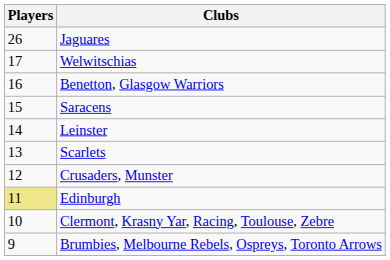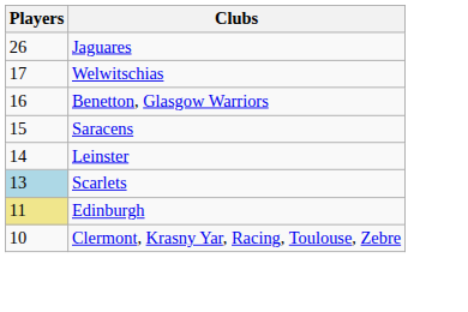Scarlets | Players: no background -> lightblue background
- row: 12 | Crusaders, Munster
- row: 9 | Brumbies, Melbourne Rebels, Ospreys, Toronto Arrows
